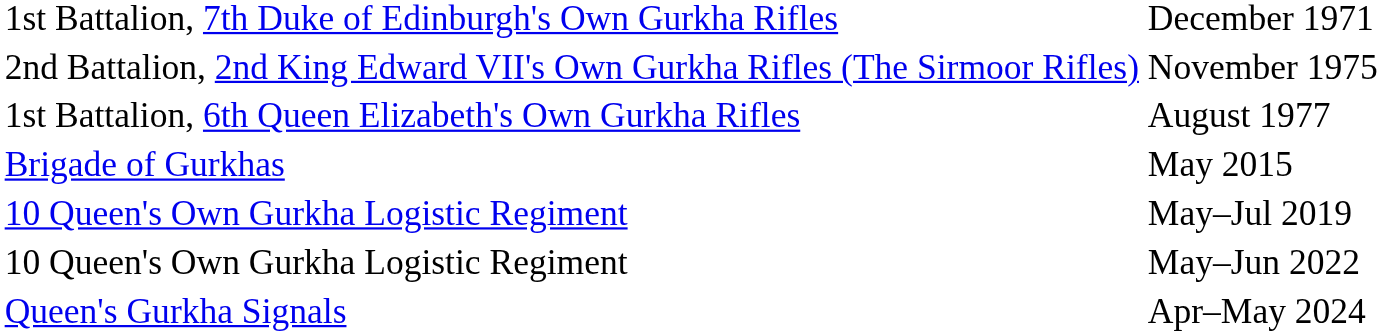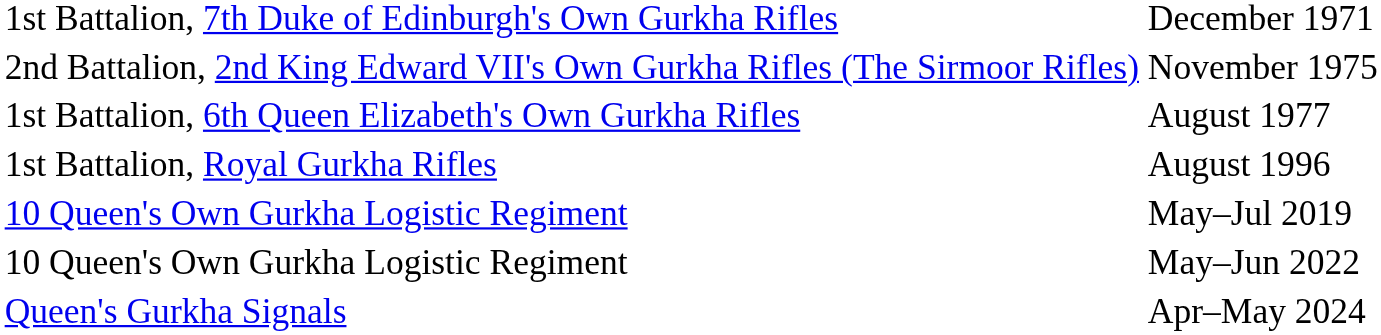+ row: 1st Battalion, Royal Gurkha Rifles | August 1996
- row: Brigade of Gurkhas | May 2015
